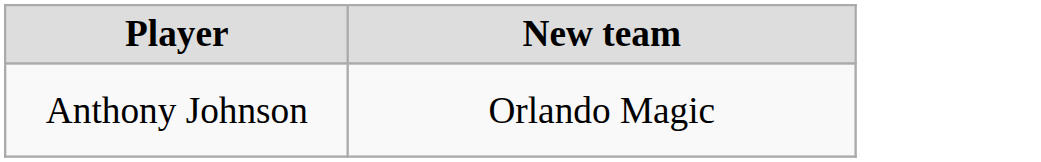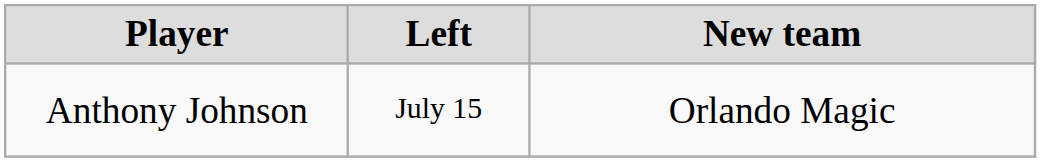+ column: Left | July 15
